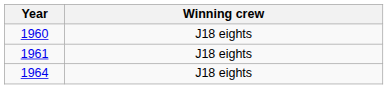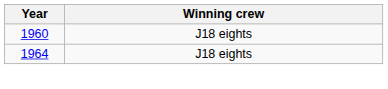- row: 1961 | J18 eights
